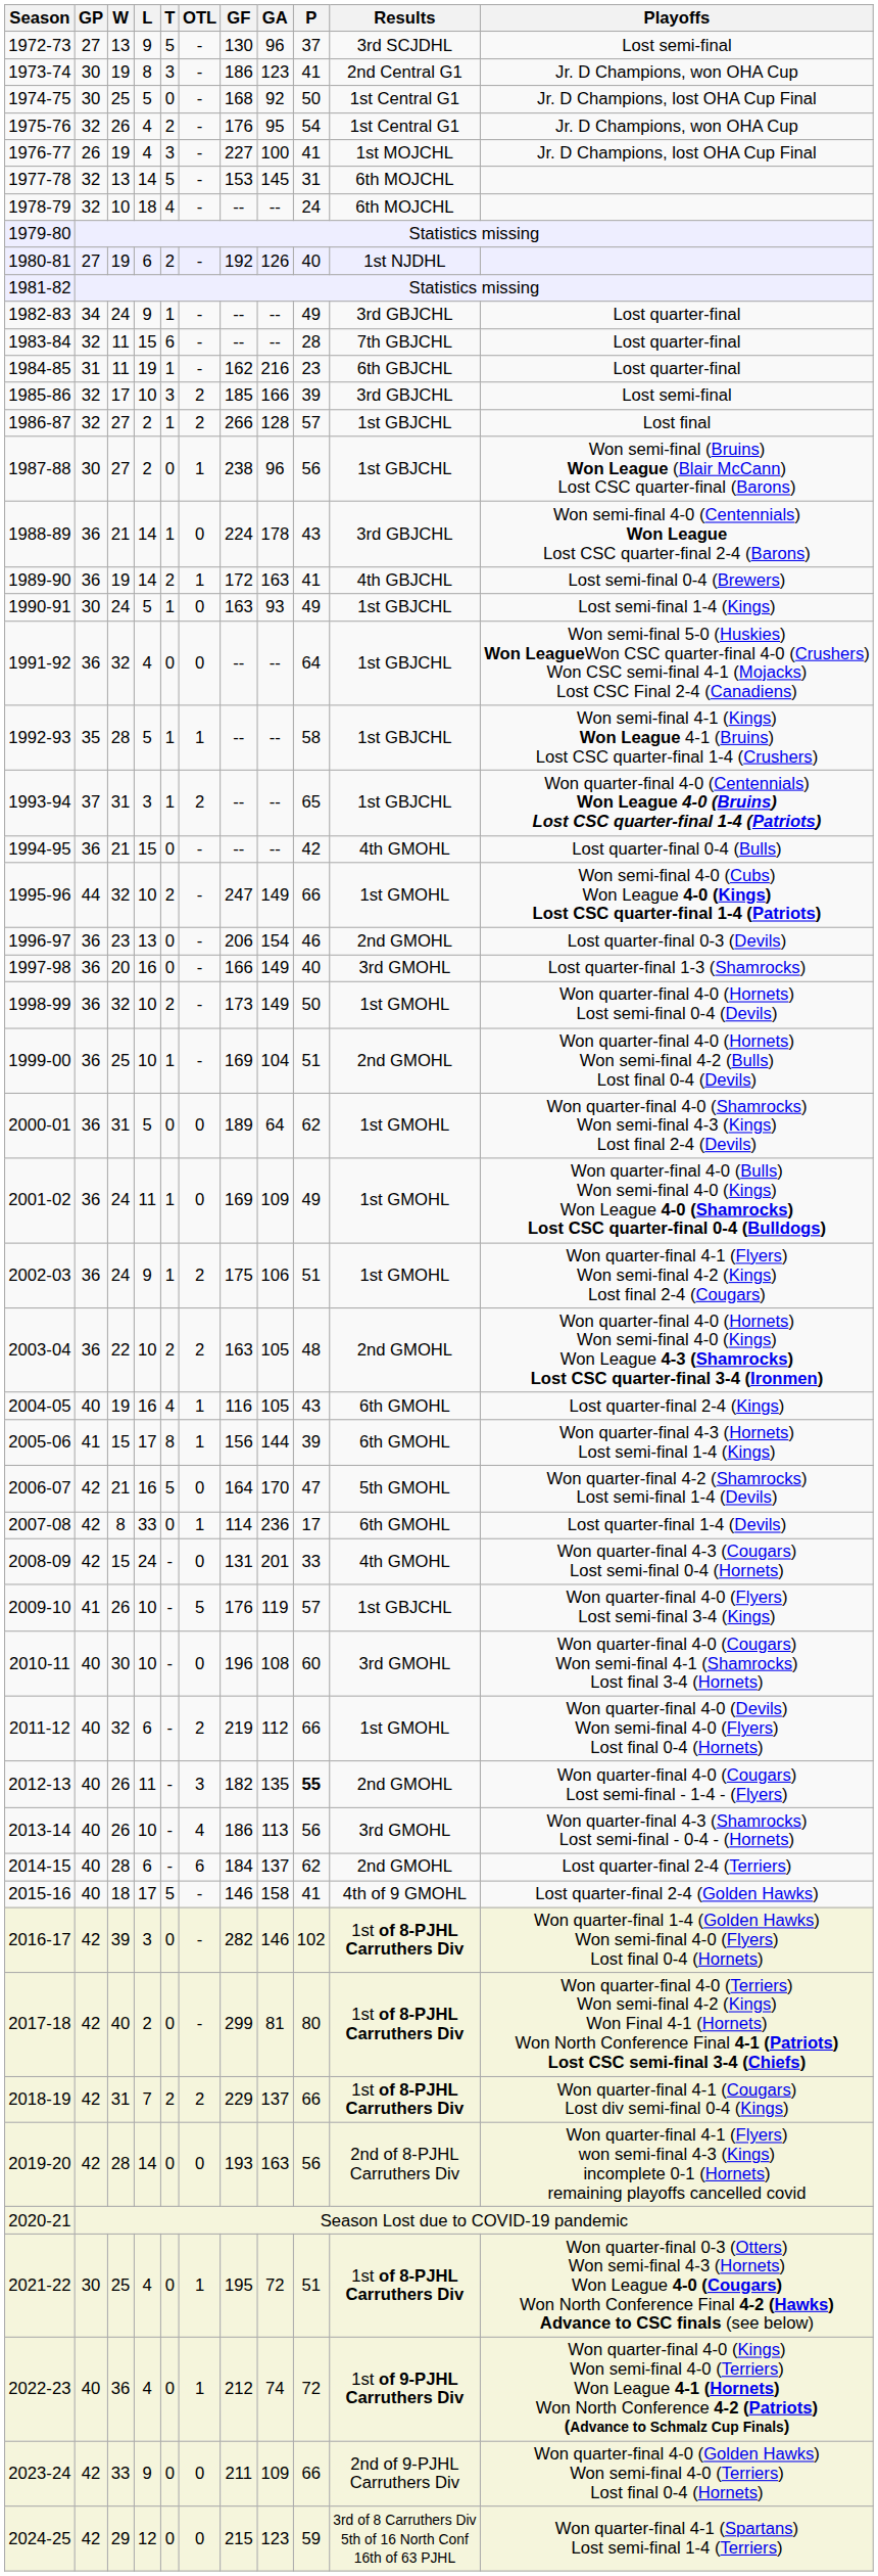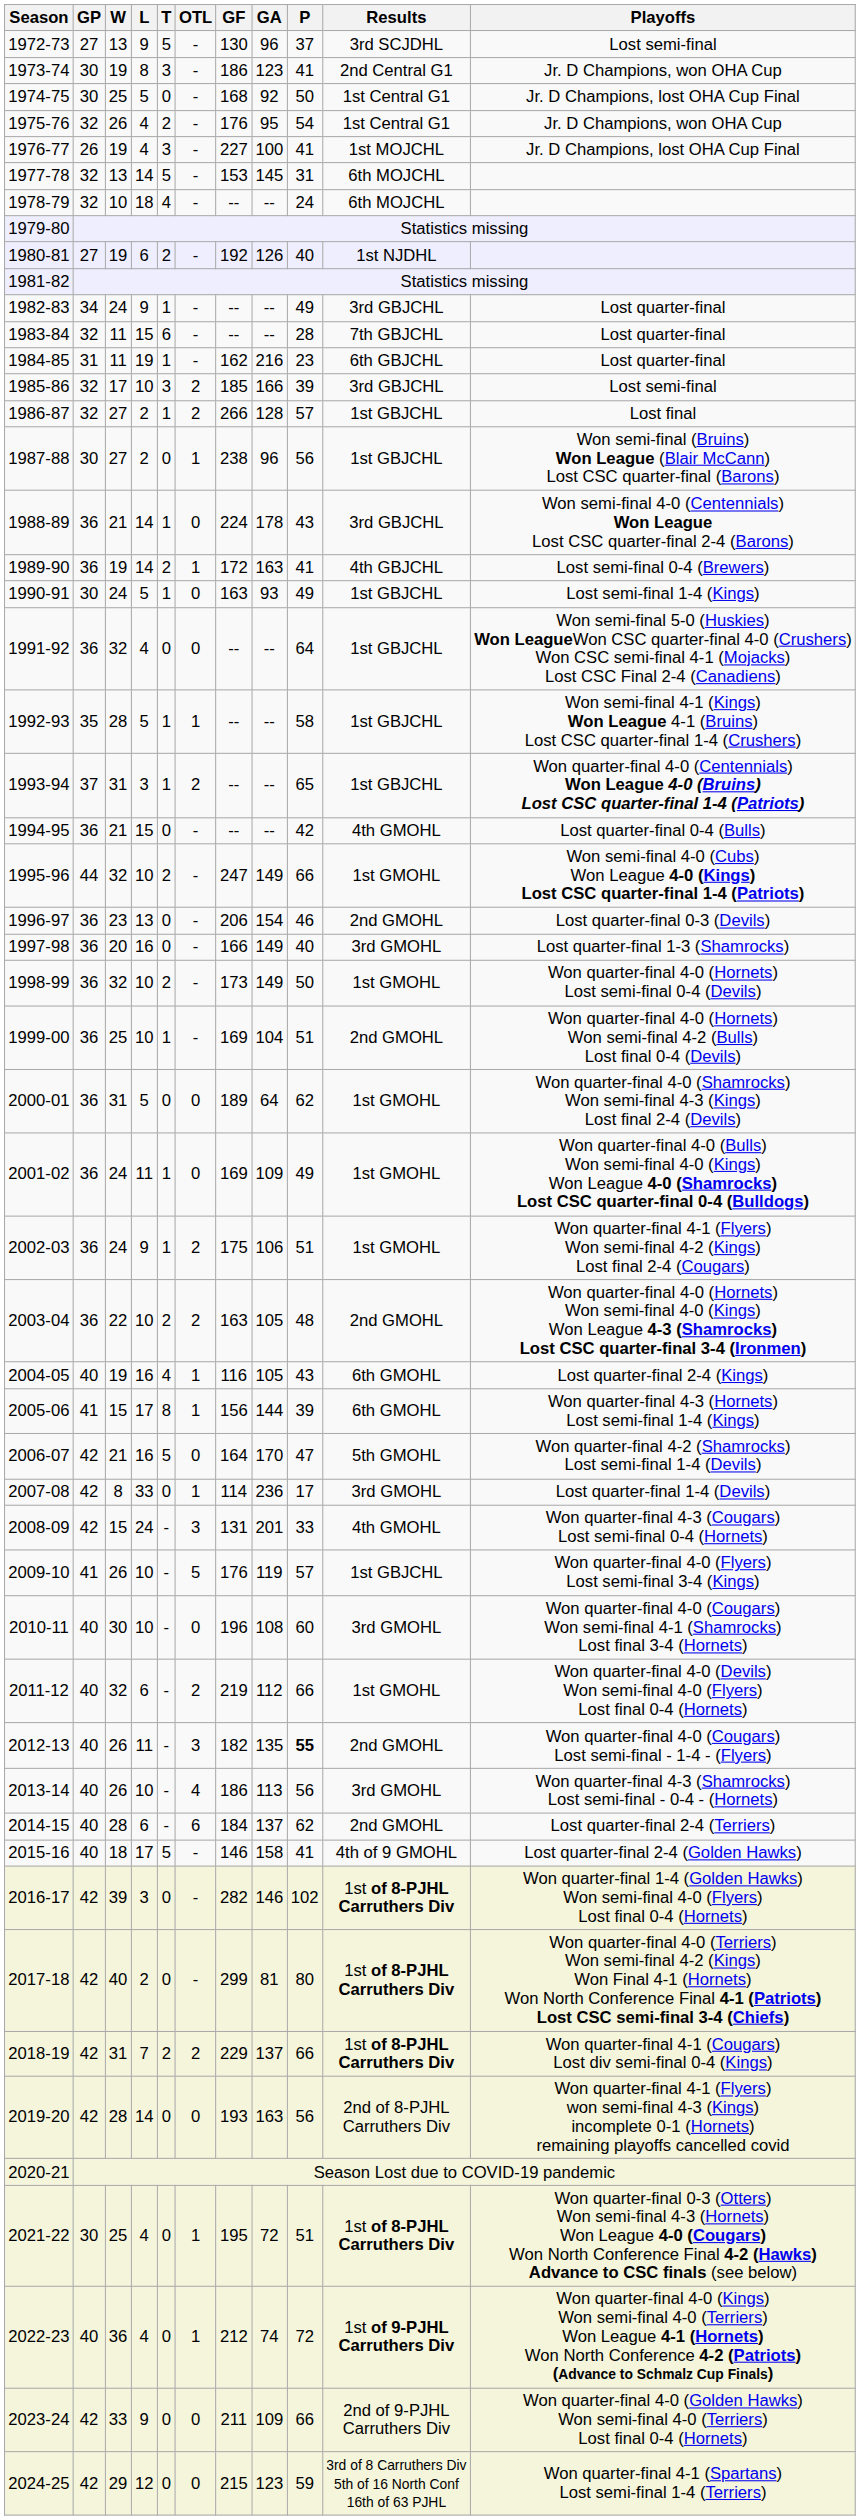2007-08 | Results: 6th GMOHL -> 3rd GMOHL
2008-09 | OTL: 0 -> 3
